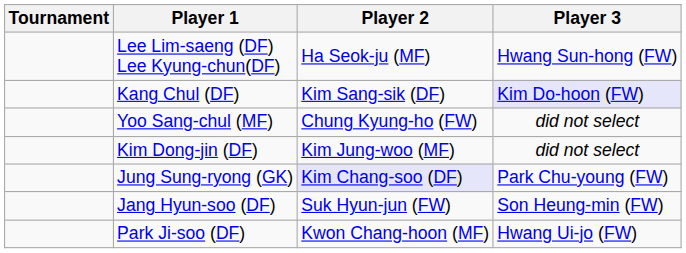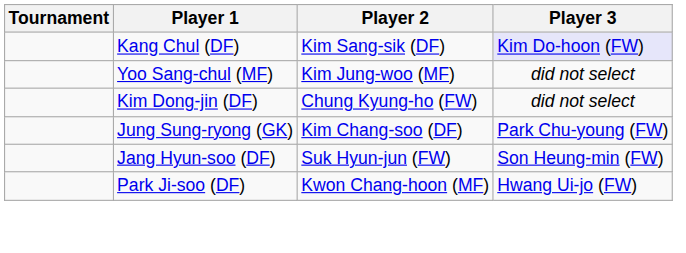- row: Lee Lim-saeng (DF) Lee Kyung-chun(DF) | Ha Seok-ju (MF) | Hwang Sun-hong (FW)
Yoo Sang-chul (MF) | Player 2: Chung Kyung-ho (FW) -> Kim Jung-woo (MF)
Kim Dong-jin (DF) | Player 2: Kim Jung-woo (MF) -> Chung Kyung-ho (FW)
Jung Sung-ryong (GK) | Player 2: lavender background -> no background
